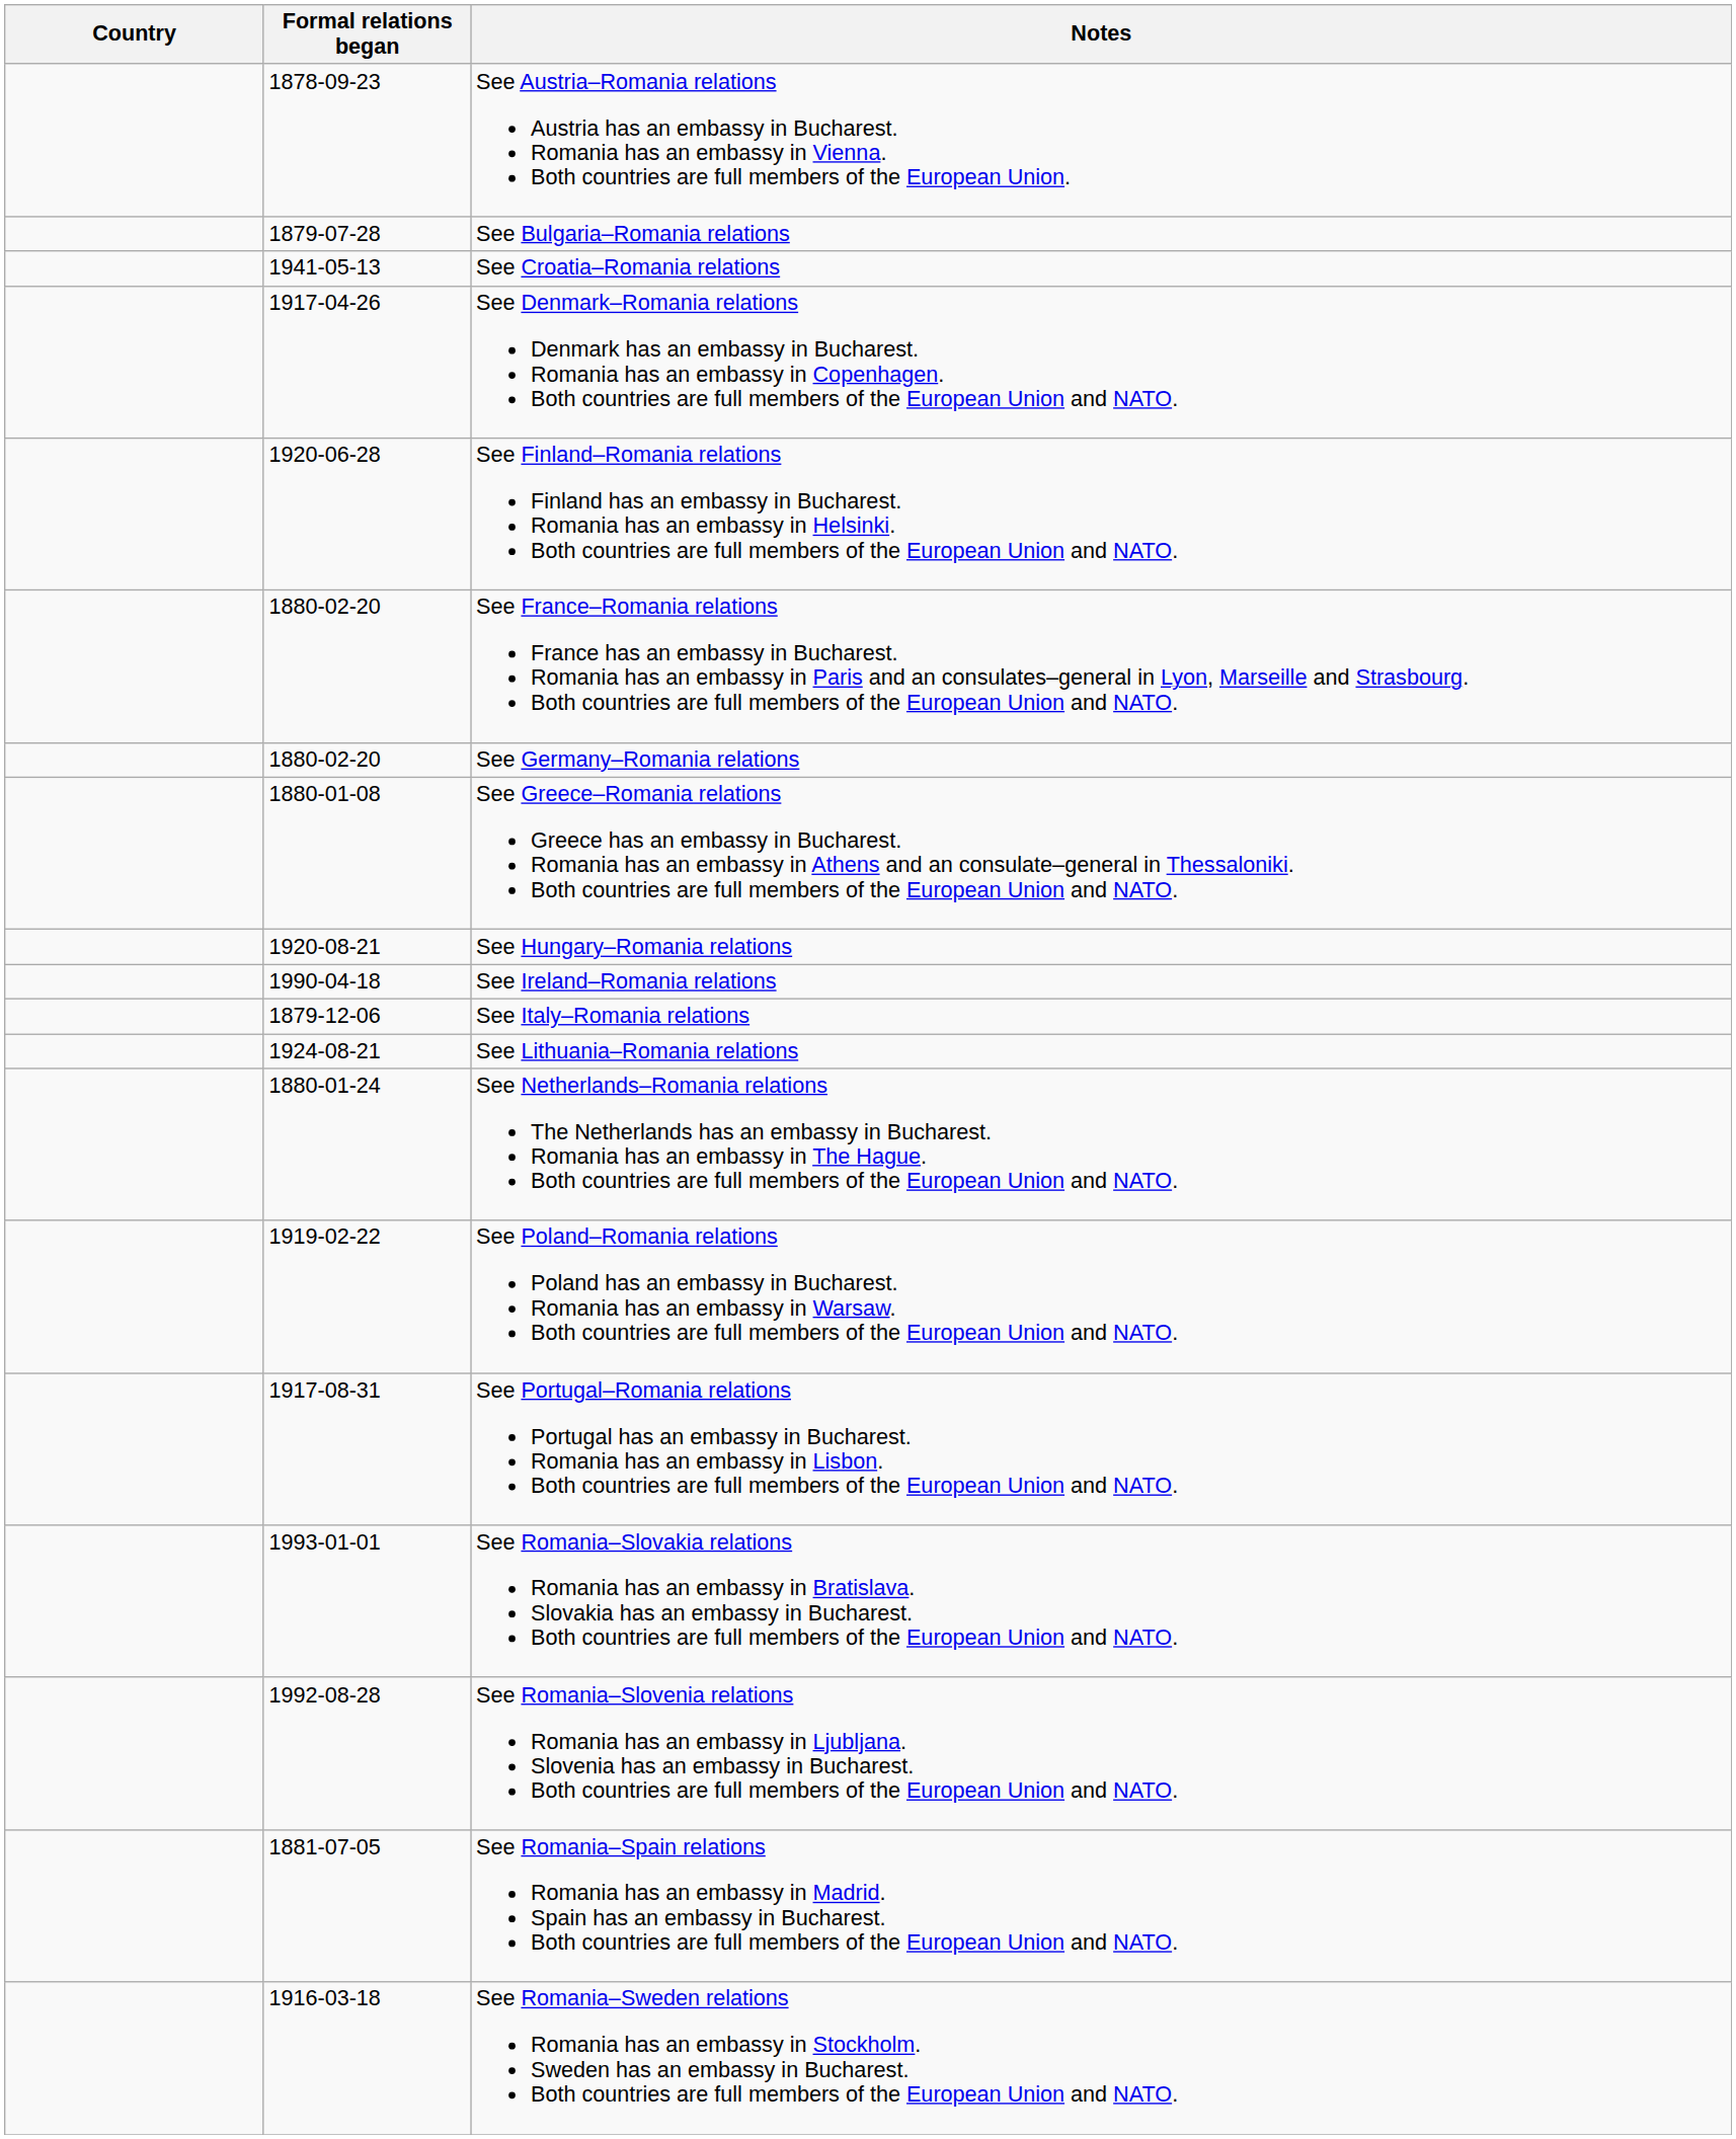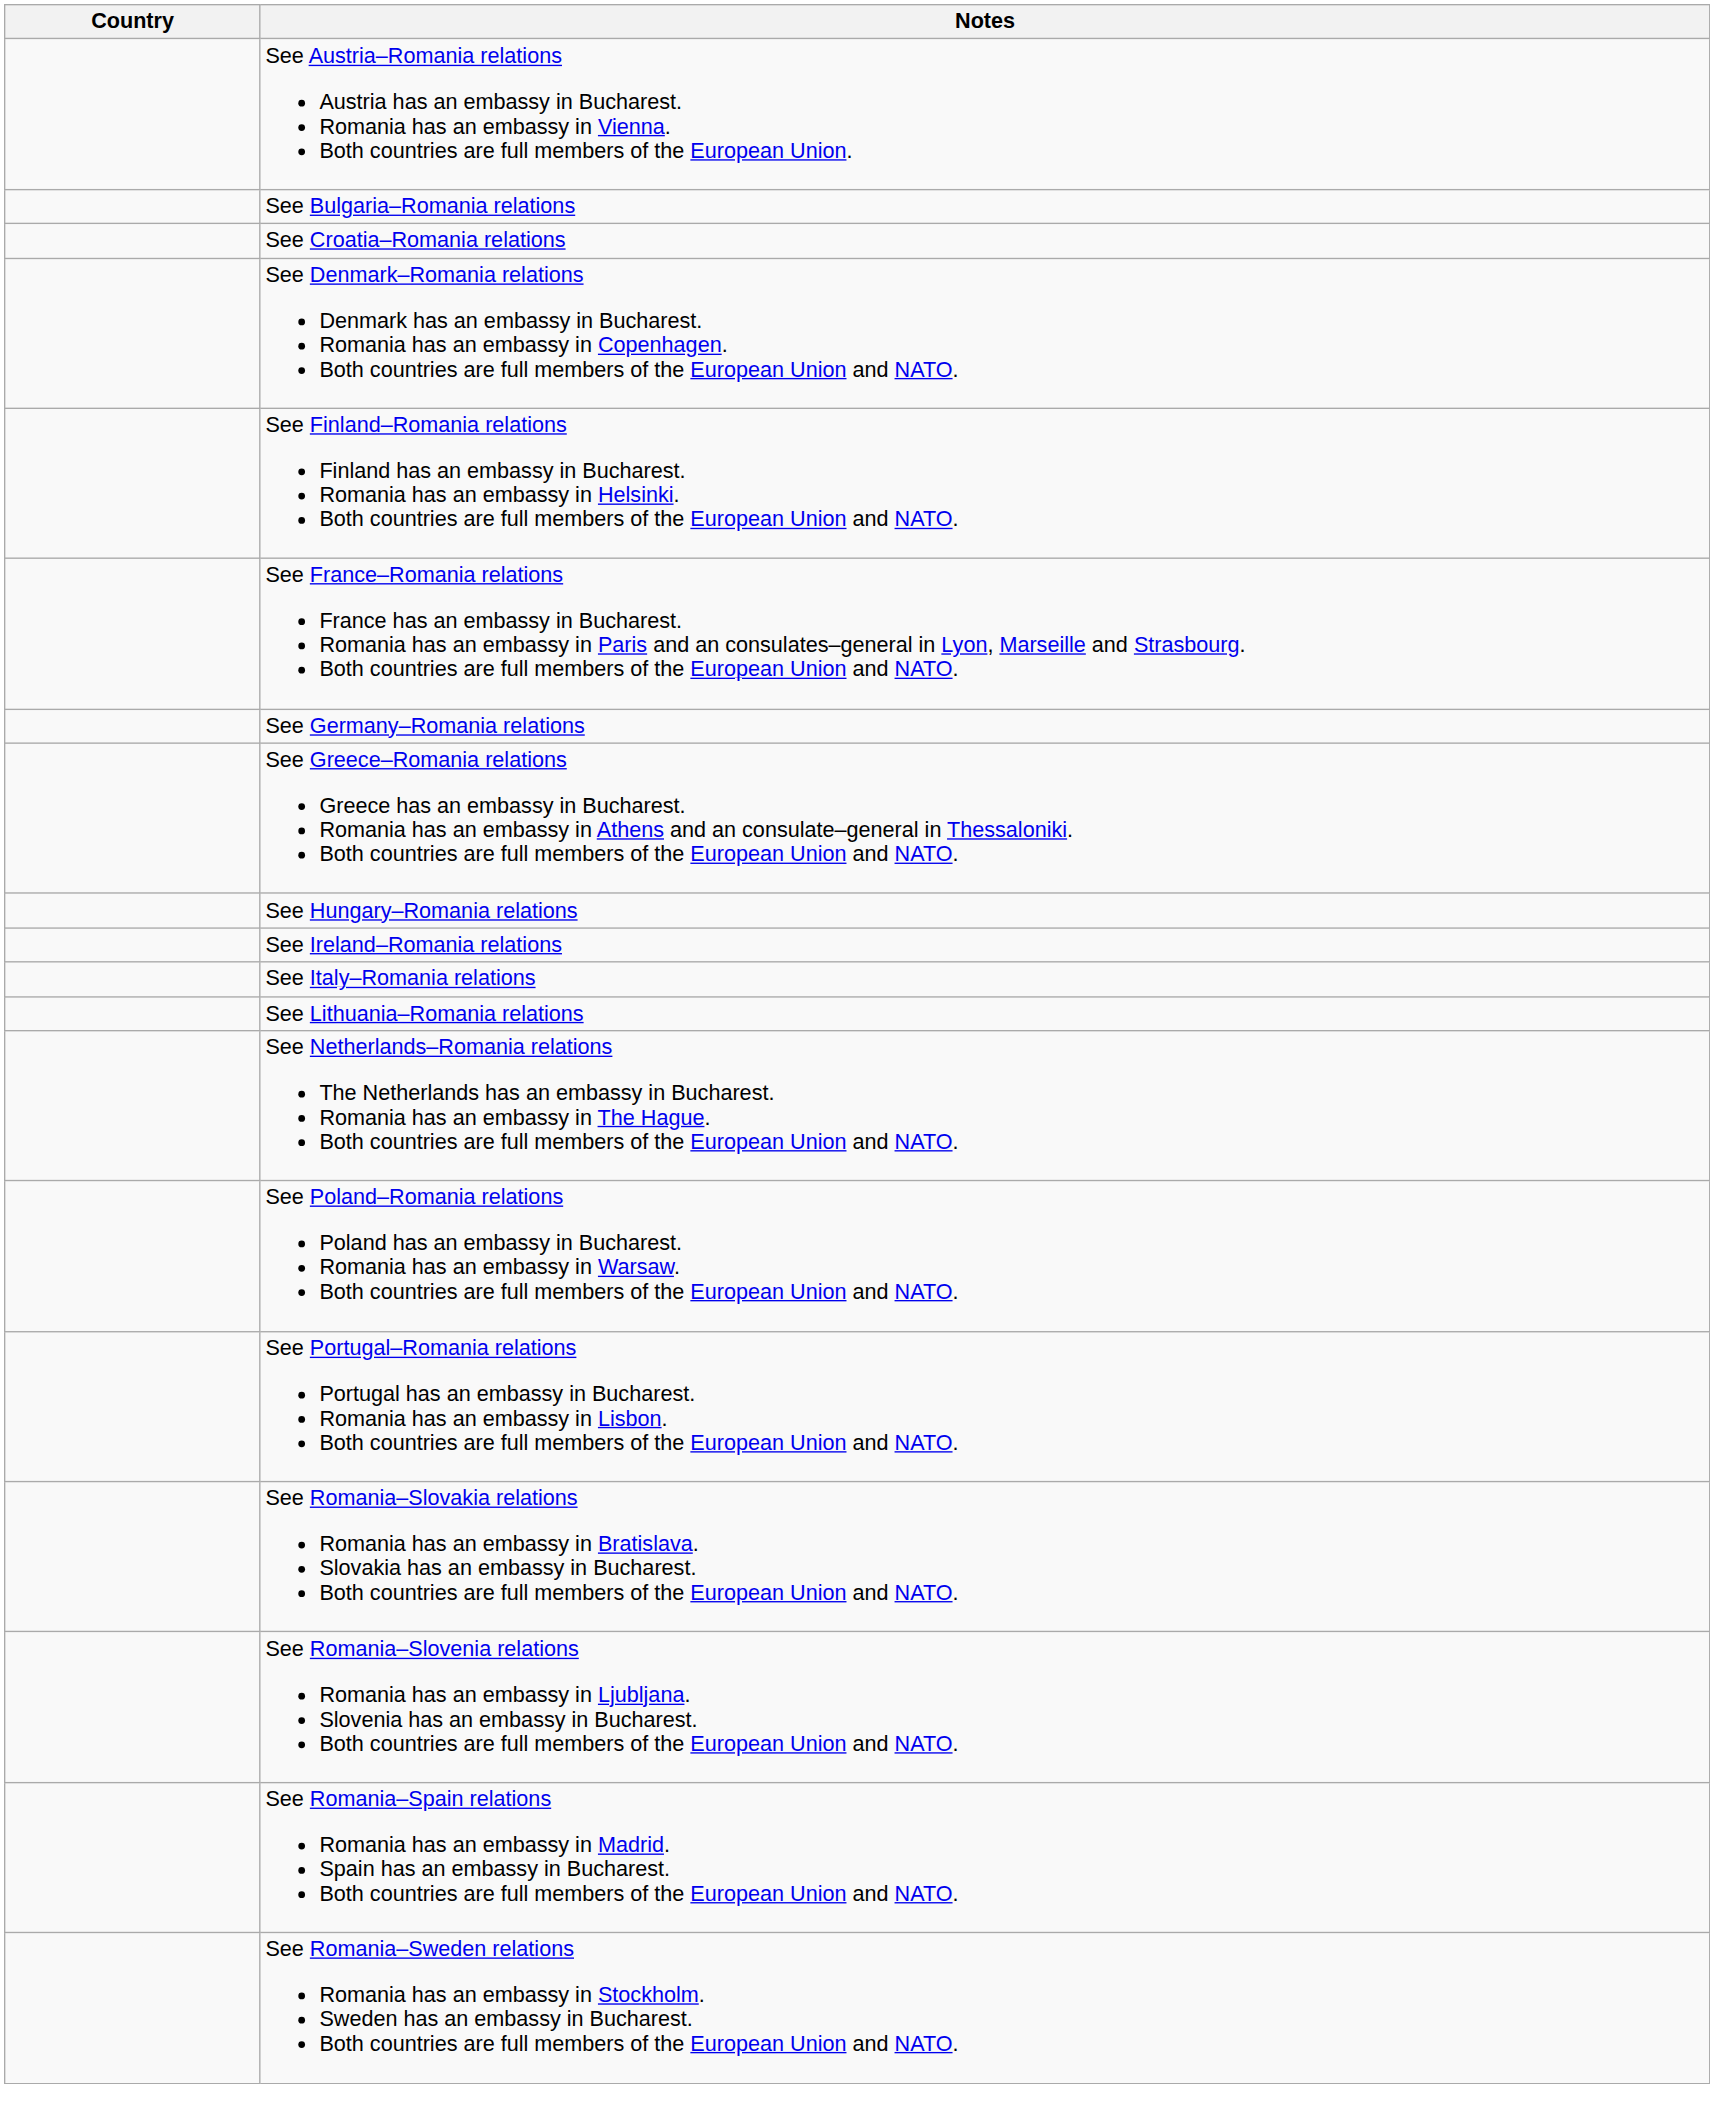- column: Formal relations began | 1878-09-23 | 1879-07-28 | 1941-05-13 | 1917-04-26 | 1920-06-28 | 1880-02-20 | 1880-02-20 | 1880-01-08 | 1920-08-21 | 1990-04-18 | 1879-12-06 | 1924-08-21 | 1880-01-24 | 1919-02-22 | 1917-08-31 | 1993-01-01 | 1992-08-28 | 1881-07-05 | 1916-03-18
